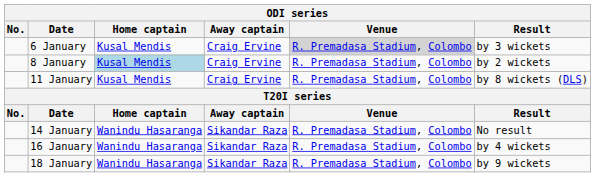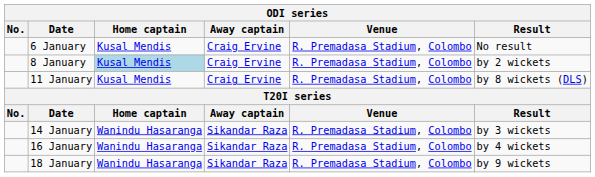6 January | Venue: lightgrey background -> no background
6 January | Result: by 3 wickets -> No result
14 January | Result: No result -> by 3 wickets
